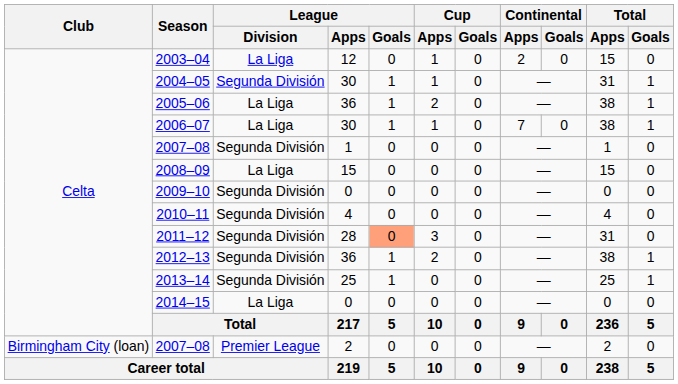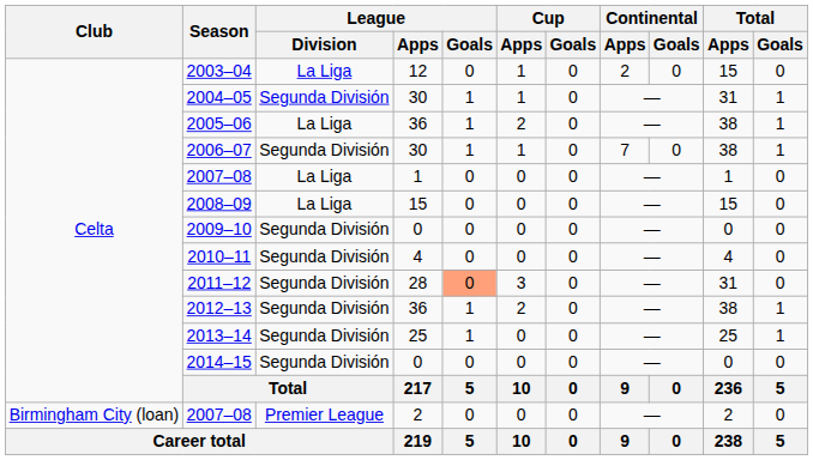2006–07 | League / Division: La Liga -> Segunda División
2007–08 / 1 | League / Division: Segunda División -> La Liga
2014–15 | League / Division: La Liga -> Segunda División
